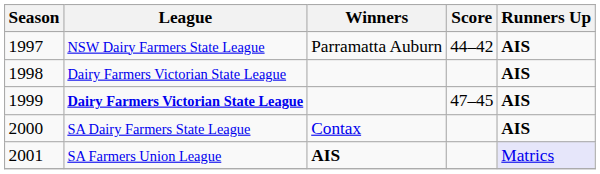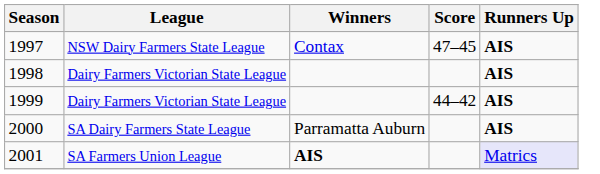1997 | Winners: Parramatta Auburn -> Contax
1997 | Score: 44–42 -> 47–45
1999 | League: bold -> normal
1999 | Score: 47–45 -> 44–42
2000 | Winners: Contax -> Parramatta Auburn
